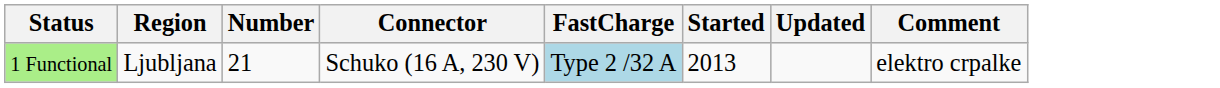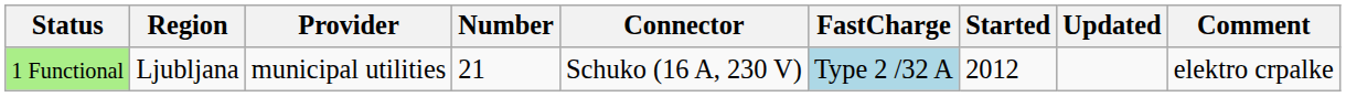+ column: Provider | municipal utilities
1 Functional | Started: 2013 -> 2012
